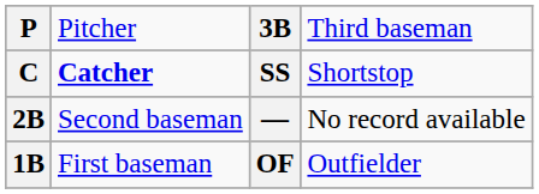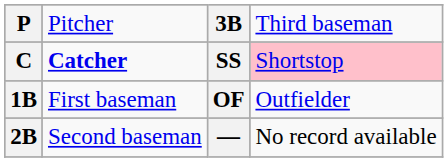SS | column 4: no background -> pink background
rows swapped: OF <-> —
